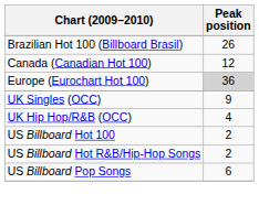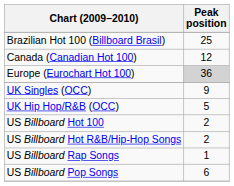Brazilian Hot 100 (Billboard Brasil) | Peak position: 26 -> 25
UK Hip Hop/R&B (OCC) | Peak position: 4 -> 5
+ row: US Billboard Rap Songs | 1
